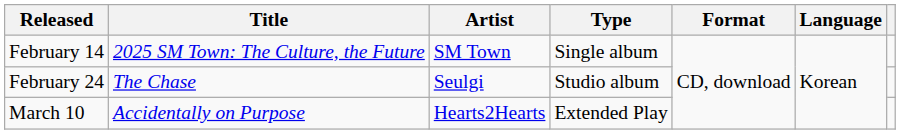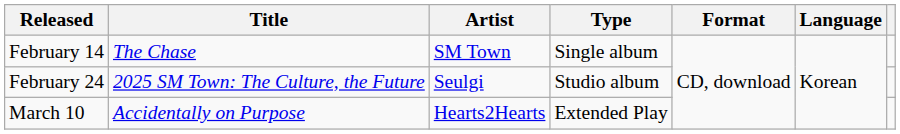February 14 | Title: 2025 SM Town: The Culture, the Future -> The Chase
February 24 | Title: The Chase -> 2025 SM Town: The Culture, the Future
